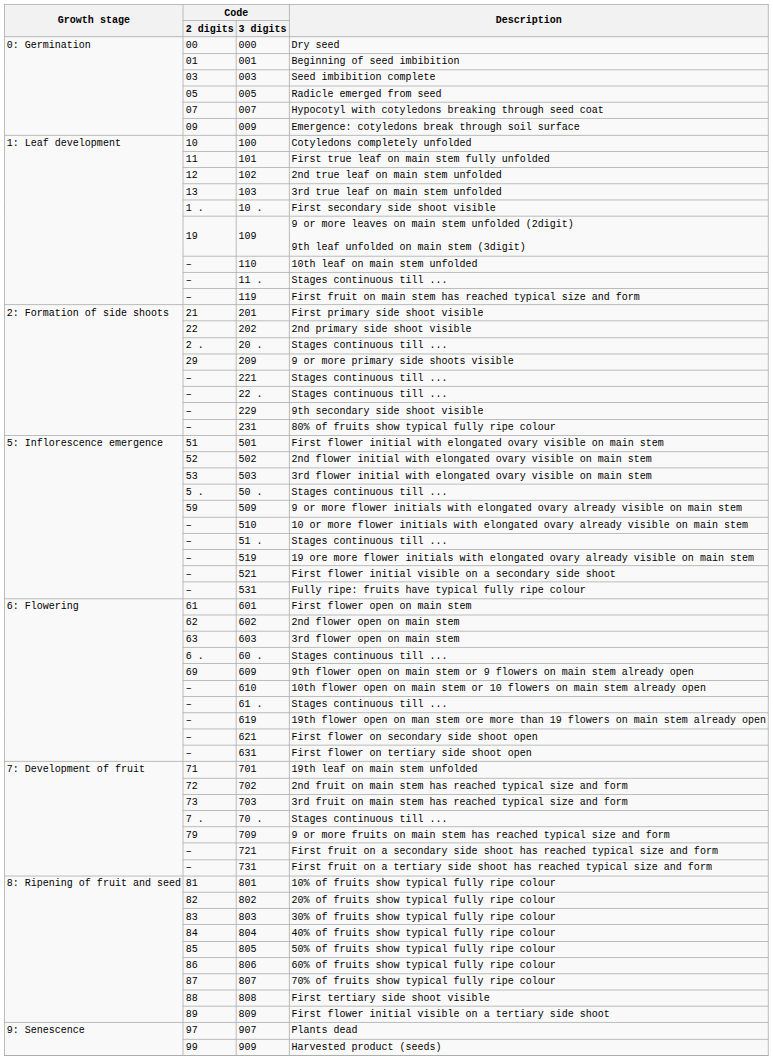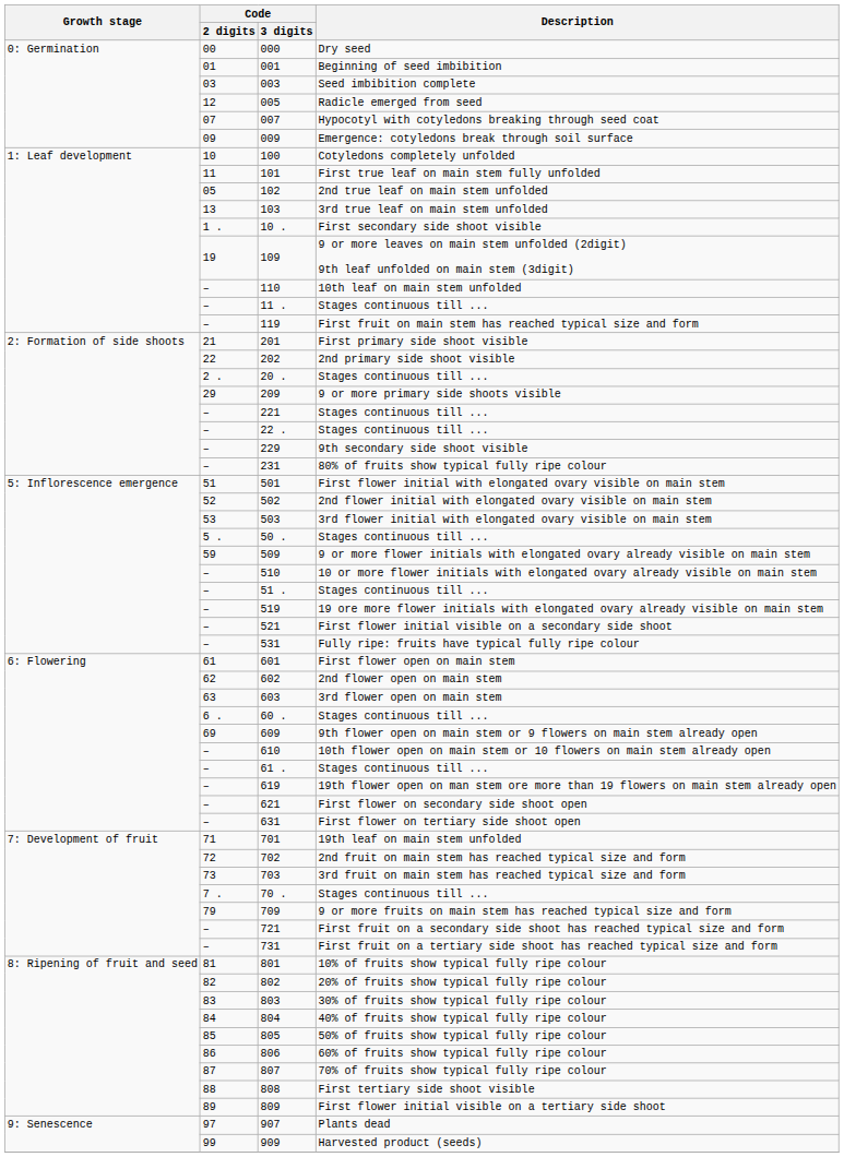005 | Code / 2 digits: 05 -> 12
102 | Code / 2 digits: 12 -> 05
